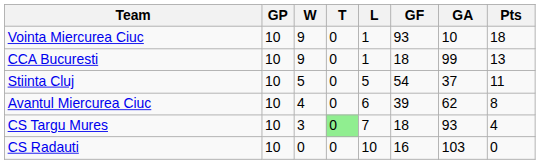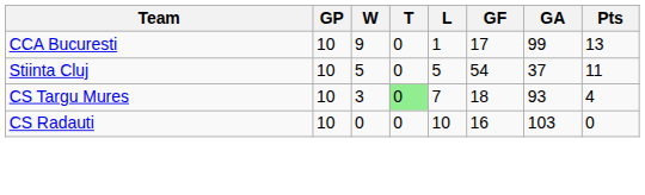- row: Vointa Miercurea Ciuc | 10 | 9 | 0 | 1 | 93 | 10 | 18
CCA Bucuresti | GF: 18 -> 17
- row: Avantul Miercurea Ciuc | 10 | 4 | 0 | 6 | 39 | 62 | 8
